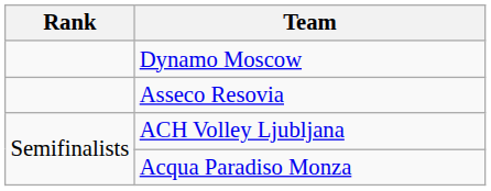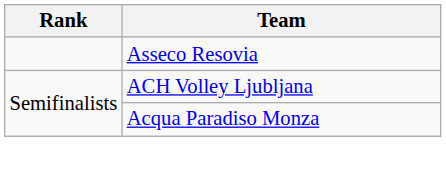- row: Dynamo Moscow
